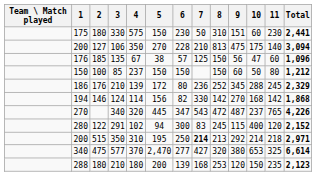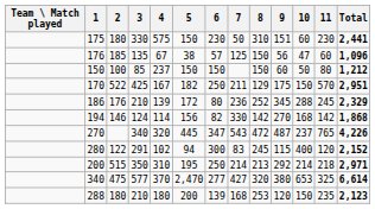- row: 200 | 127 | 106 | 350 | 270 | 228 | 210 | 813 | 475 | 175 | 140 | 3,094
+ row: 170 | 522 | 425 | 167 | 182 | 250 | 211 | 129 | 175 | 150 | 570 | 2,951
200 / 515 | 7: bold -> normal
